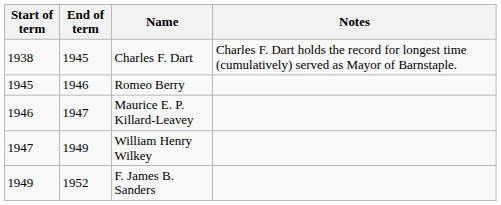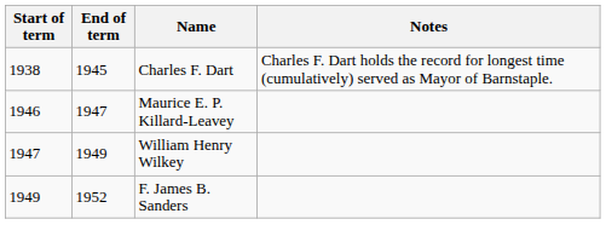- row: 1945 | 1946 | Romeo Berry
